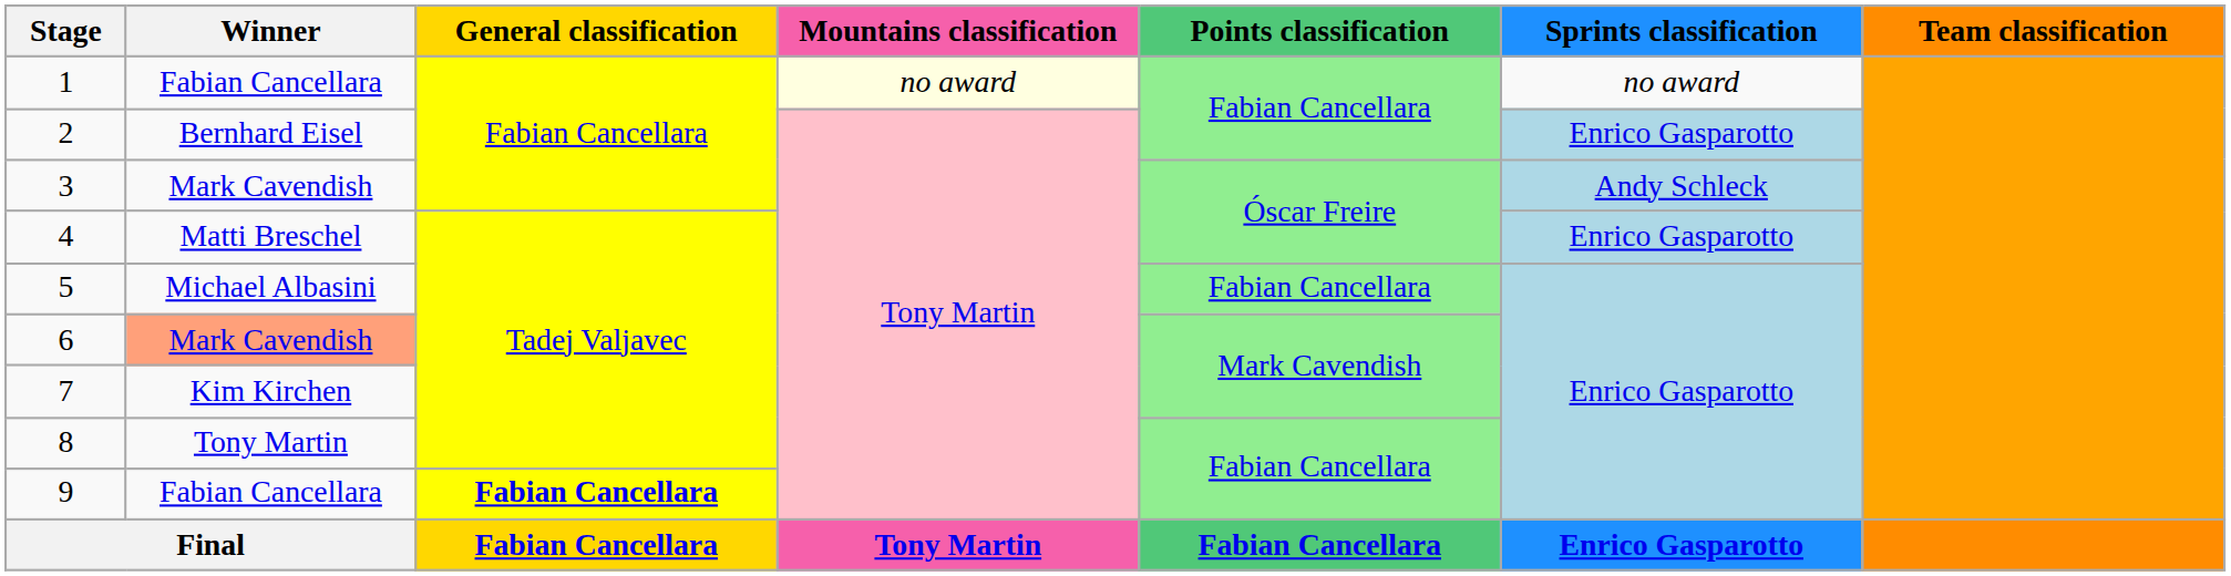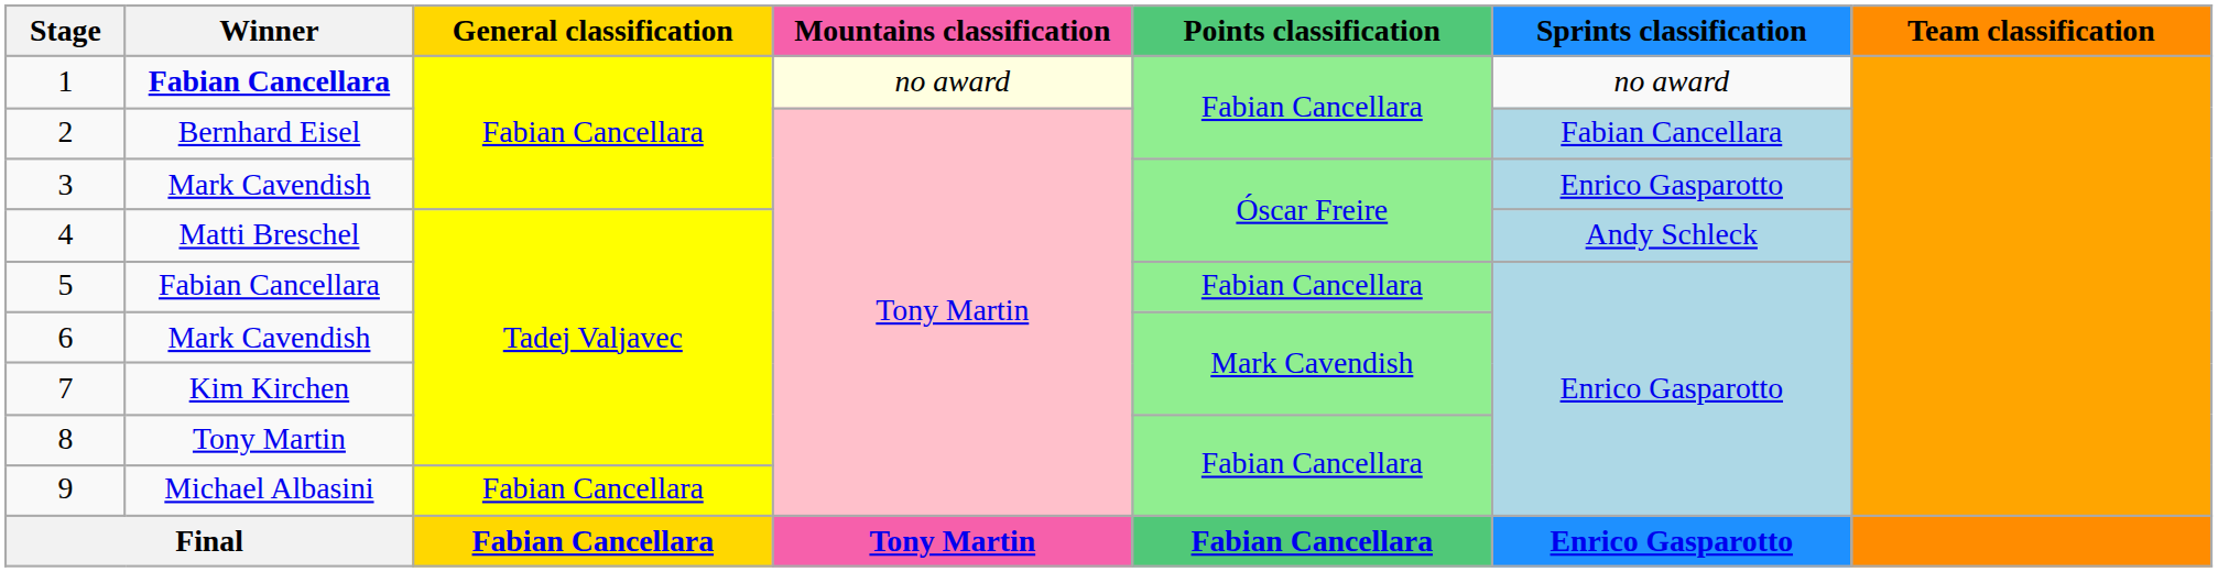1 | Winner: normal -> bold
2 | Sprints classification: Enrico Gasparotto -> Fabian Cancellara
3 | Sprints classification: Andy Schleck -> Enrico Gasparotto
4 | Sprints classification: Enrico Gasparotto -> Andy Schleck
5 | Winner: Michael Albasini -> Fabian Cancellara
6 | Winner: lightsalmon background -> no background
9 | Winner: Fabian Cancellara -> Michael Albasini
9 | General classification: bold -> normal
